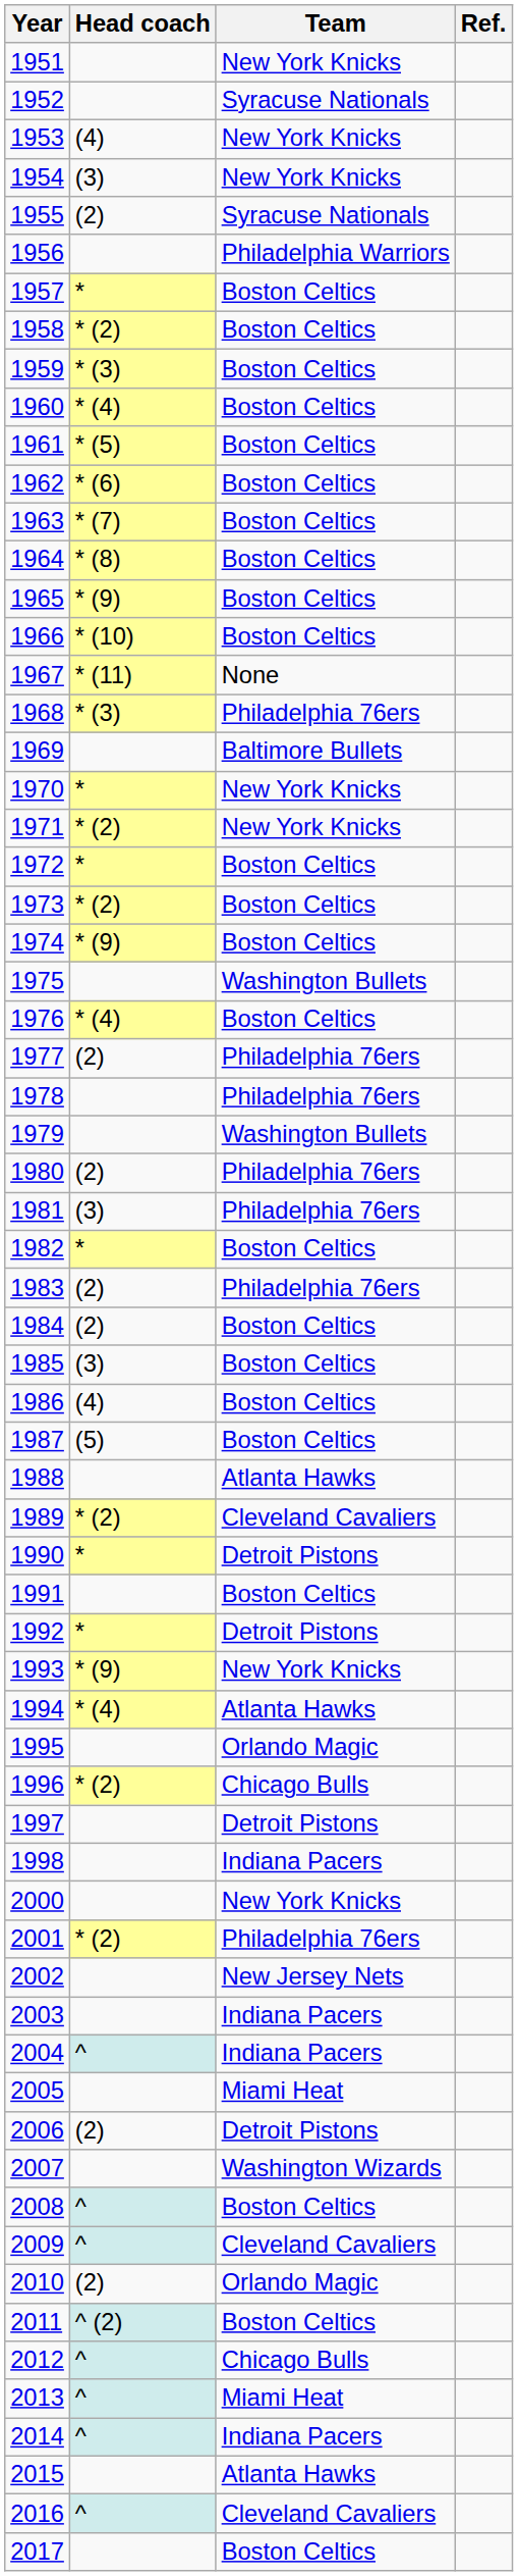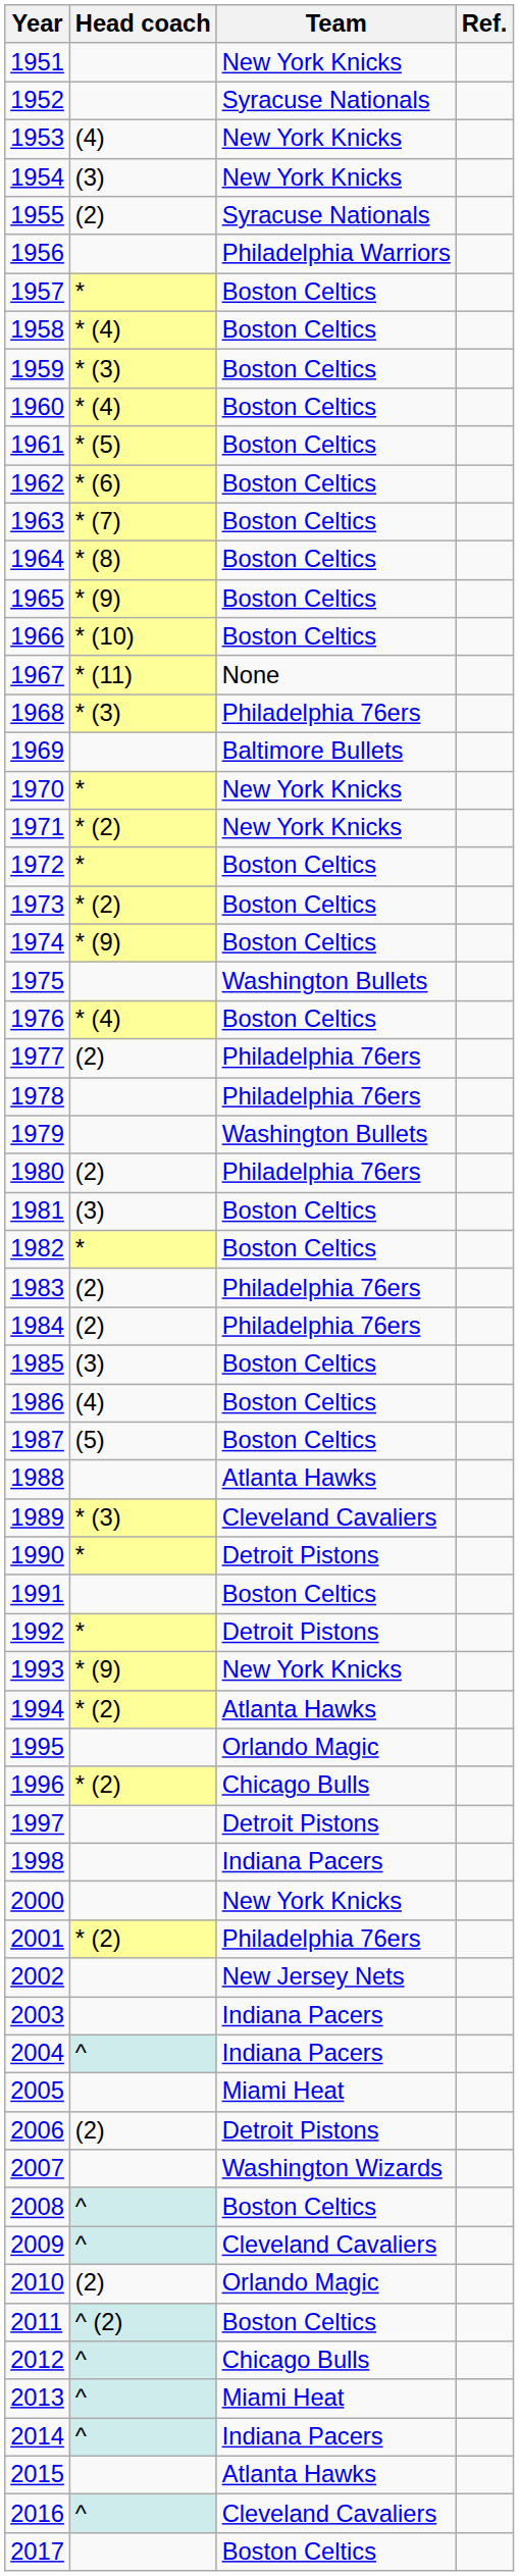1958 | Head coach: * (2) -> * (4)
1981 | Team: Philadelphia 76ers -> Boston Celtics
1984 | Team: Boston Celtics -> Philadelphia 76ers
1989 | Head coach: * (2) -> * (3)
1994 | Head coach: * (4) -> * (2)
